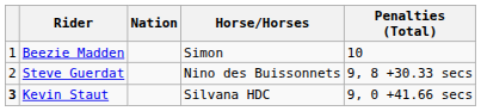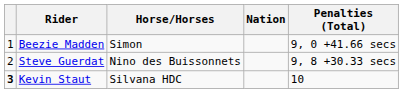columns swapped: Nation <-> Horse/Horses
Beezie Madden | Penalties (Total): 10 -> 9, 0 +41.66 secs
Kevin Staut | Penalties (Total): 9, 0 +41.66 secs -> 10
